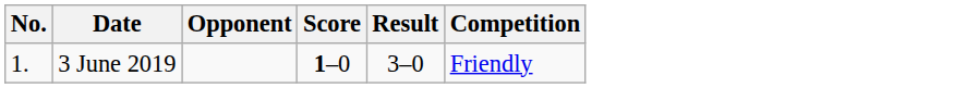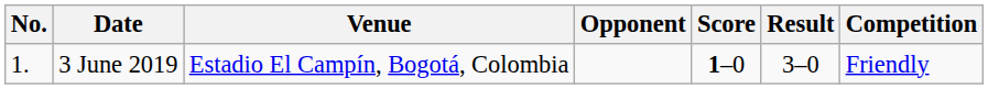+ column: Venue | Estadio El Campín, Bogotá, Colombia
